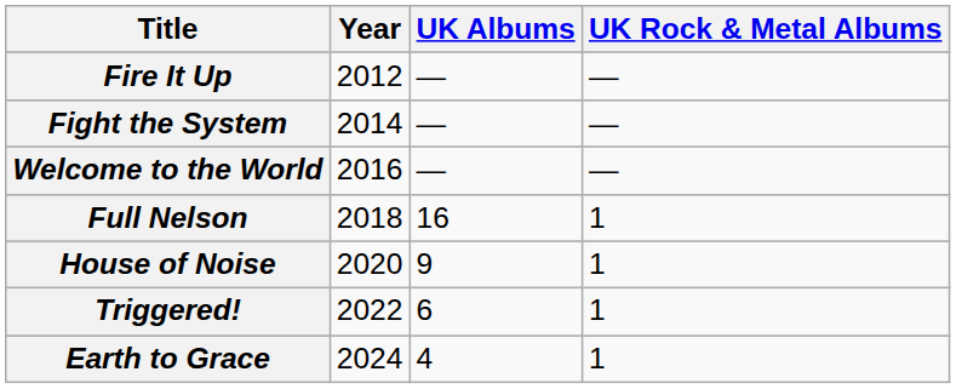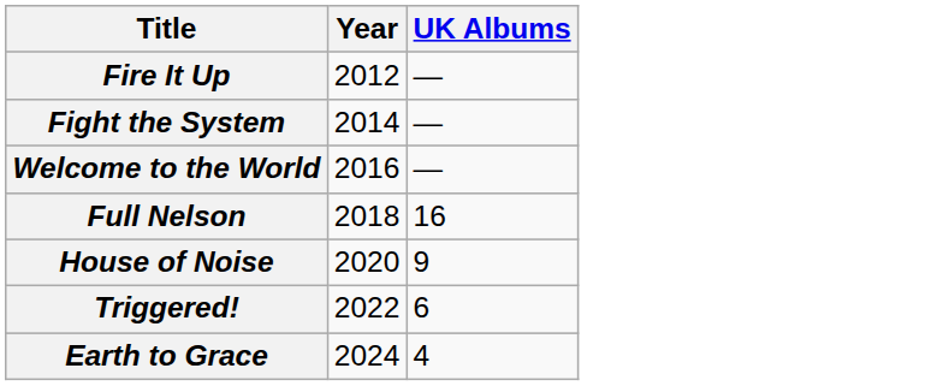- column: UK Rock & Metal Albums | — | — | — | 1 | 1 | 1 | 1
